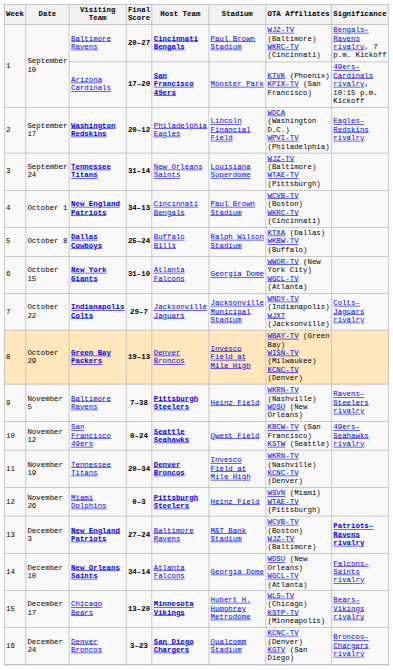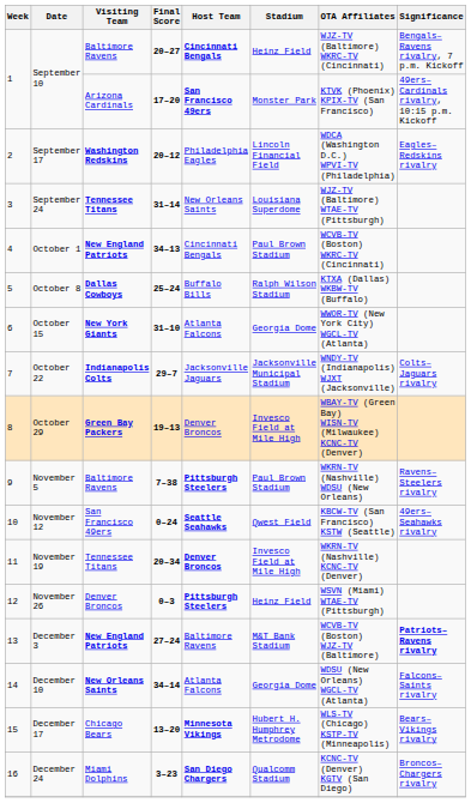September 10 / 20–27 | Stadium: Paul Brown Stadium -> Heinz Field
November 5 | Stadium: Heinz Field -> Paul Brown Stadium
November 26 | Visiting Team: Miami Dolphins -> Denver Broncos
December 24 | Visiting Team: Denver Broncos -> Miami Dolphins
